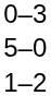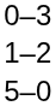rows swapped: 1–2 <-> 5–0
